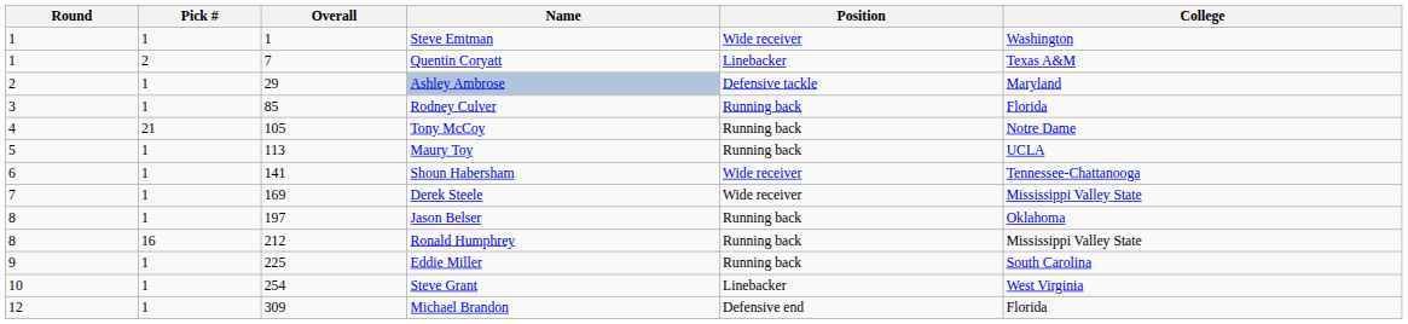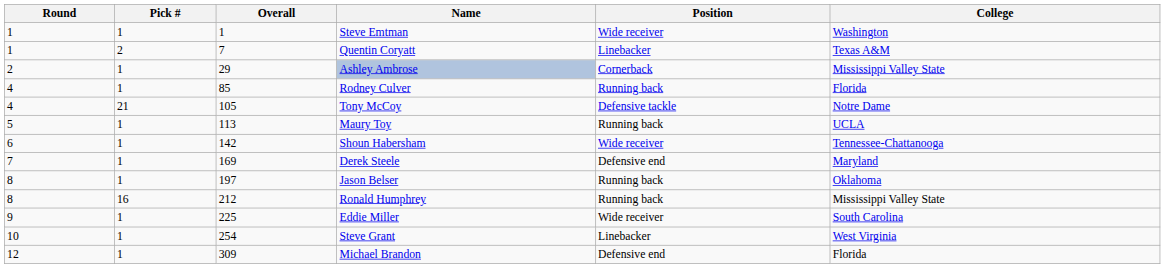Ashley Ambrose | Position: Defensive tackle -> Cornerback
Ashley Ambrose | College: Maryland -> Mississippi Valley State
Rodney Culver | Round: 3 -> 4
Tony McCoy | Position: Running back -> Defensive tackle
Shoun Habersham | Overall: 141 -> 142
Derek Steele | Position: Wide receiver -> Defensive end
Derek Steele | College: Mississippi Valley State -> Maryland
Eddie Miller | Position: Running back -> Wide receiver
